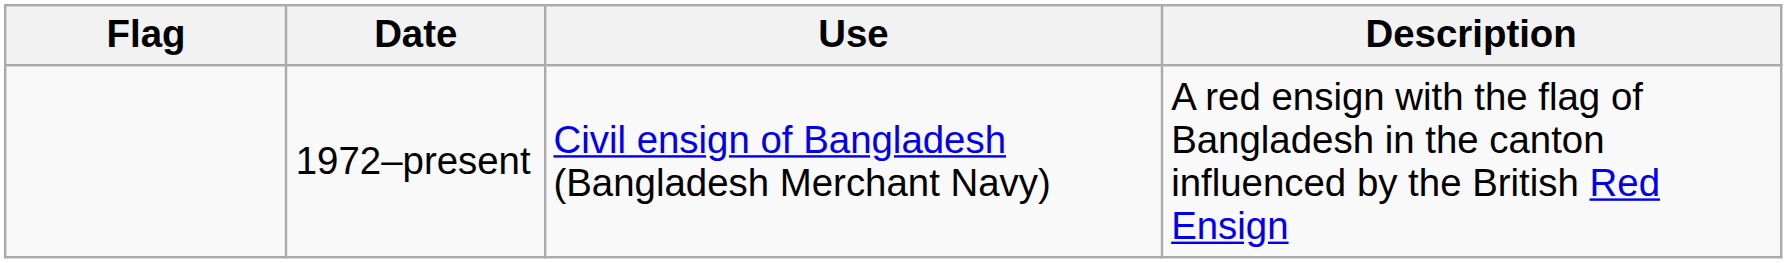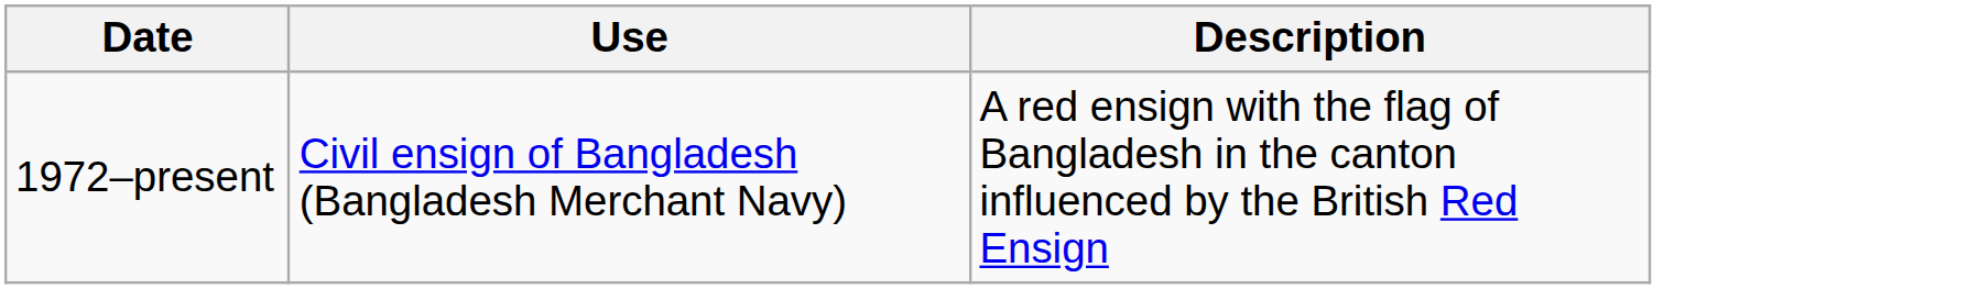- column: Flag
